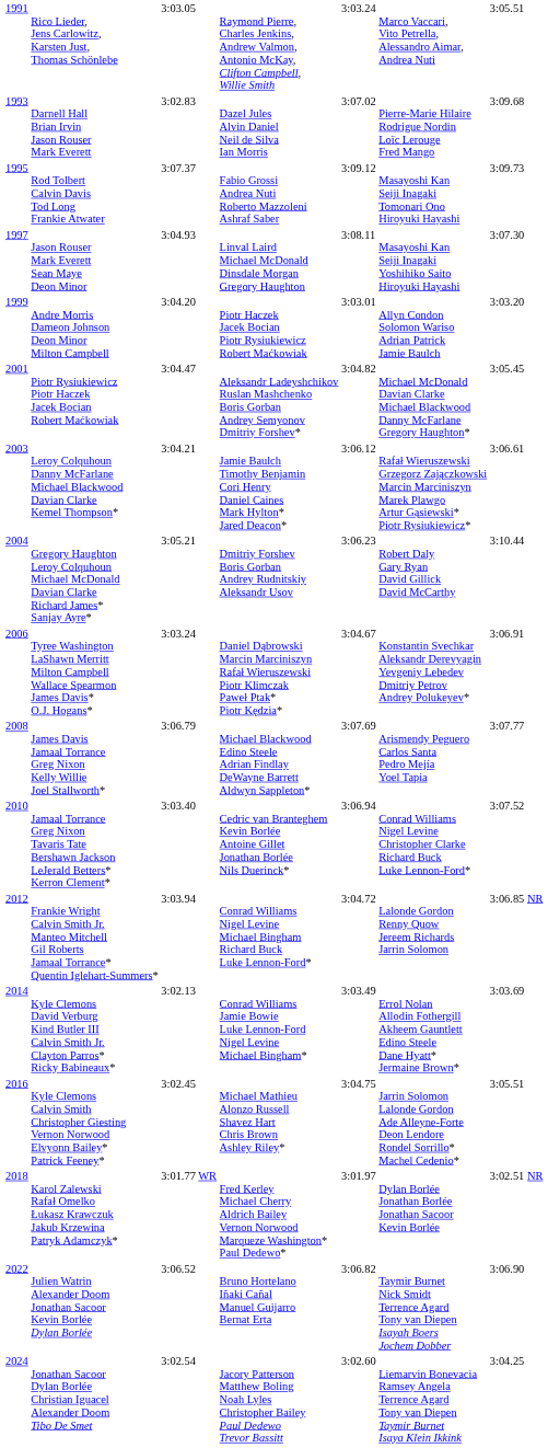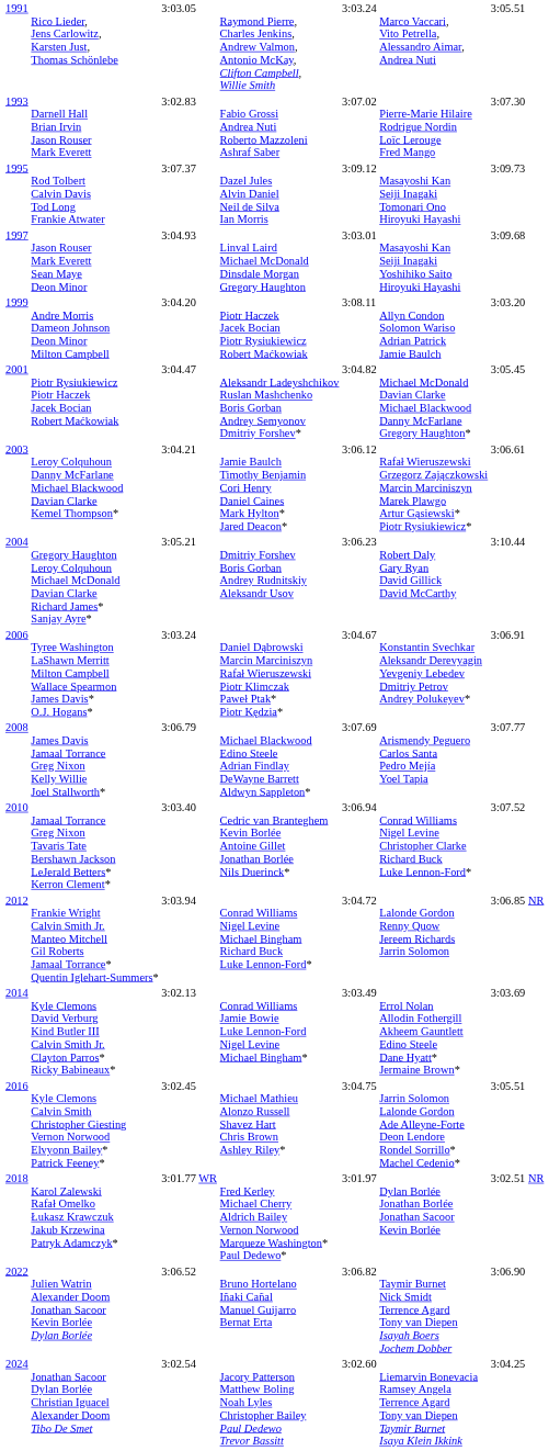Darnell Hall Brian Irvin Jason Rouser Mark Everett | column 4: Dazel Jules Alvin Daniel Neil de Silva Ian Morris -> Fabio Grossi Andrea Nuti Roberto Mazzoleni Ashraf Saber
Darnell Hall Brian Irvin Jason Rouser Mark Everett | column 7: 3:09.68 -> 3:07.30
Rod Tolbert Calvin Davis Tod Long Frankie Atwater | column 4: Fabio Grossi Andrea Nuti Roberto Mazzoleni Ashraf Saber -> Dazel Jules Alvin Daniel Neil de Silva Ian Morris
Jason Rouser Mark Everett Sean Maye Deon Minor | column 5: 3:08.11 -> 3:03.01
Jason Rouser Mark Everett Sean Maye Deon Minor | column 7: 3:07.30 -> 3:09.68
Andre Morris Dameon Johnson Deon Minor Milton Campbell | column 5: 3:03.01 -> 3:08.11
